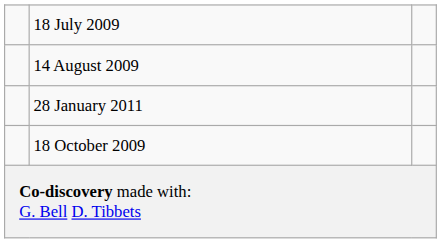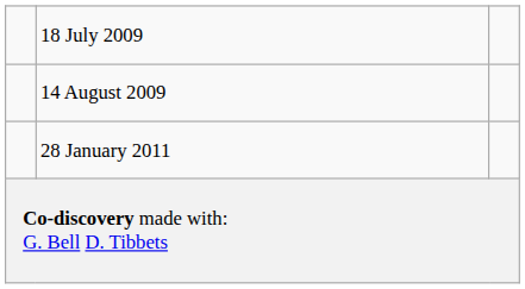- row: 18 October 2009
